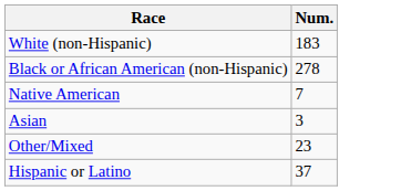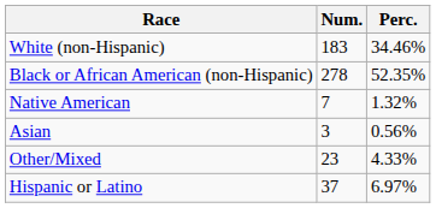+ column: Perc. | 34.46% | 52.35% | 1.32% | 0.56% | 4.33% | 6.97%
